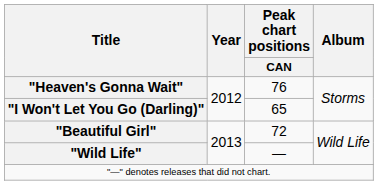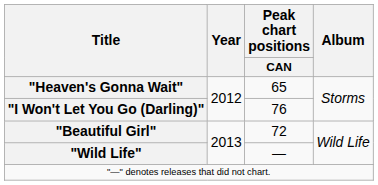"Heaven's Gonna Wait" | Peak chart positions / CAN: 76 -> 65
"I Won't Let You Go (Darling)" | Peak chart positions / CAN: 65 -> 76
